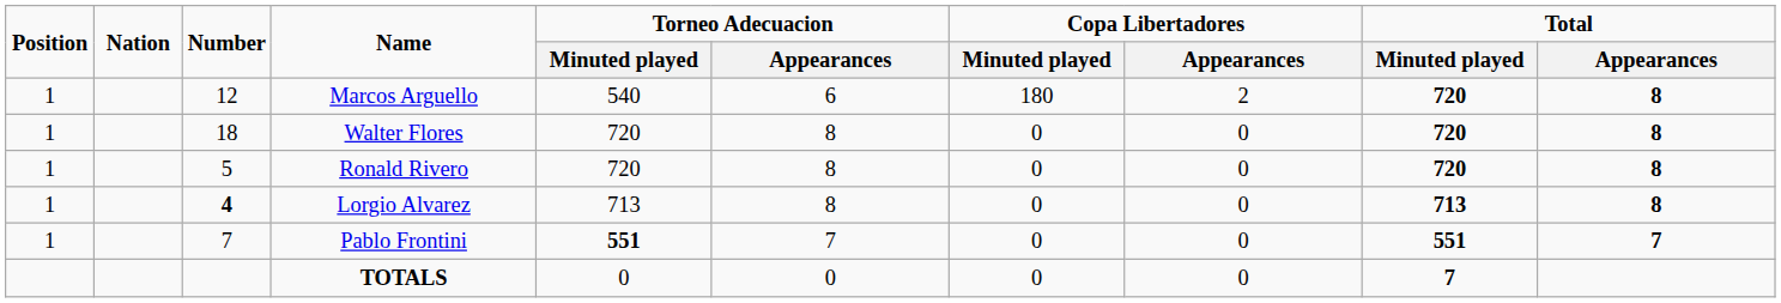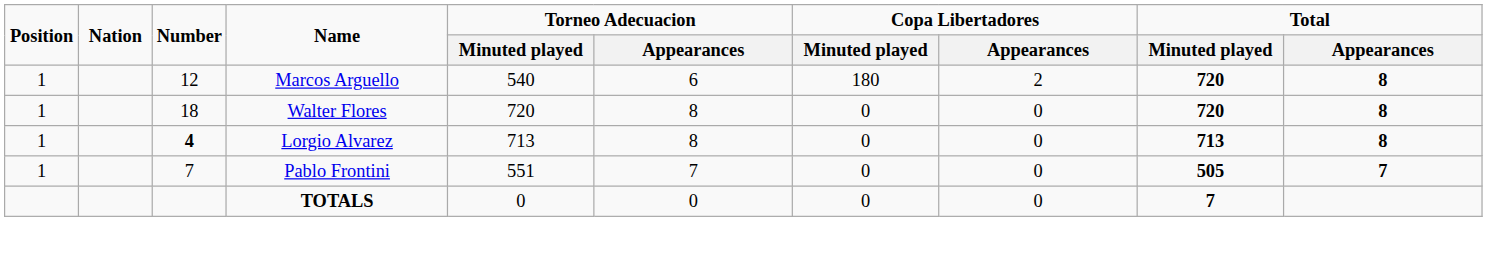- row: 1 | 5 | Ronald Rivero | 720 | 8 | 0 | 0 | 720 | 8
Pablo Frontini | Torneo Adecuacion / Minuted played: bold -> normal
Pablo Frontini | Total / Minuted played: 551 -> 505
